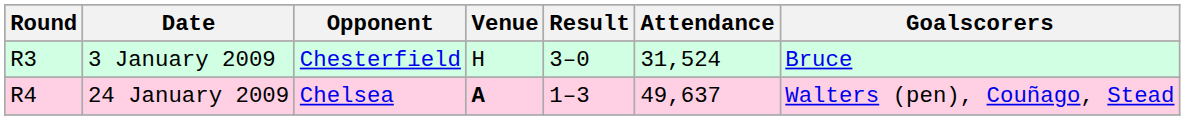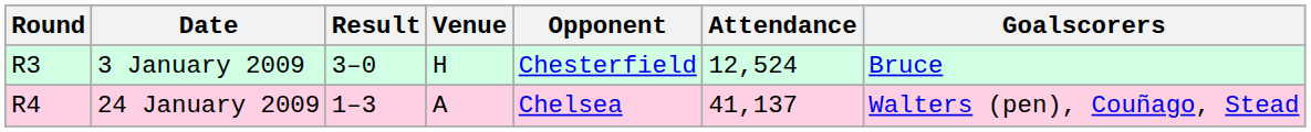columns swapped: Opponent <-> Result
3 January 2009 | Attendance: 31,524 -> 12,524
24 January 2009 | Venue: bold -> normal
24 January 2009 | Attendance: 49,637 -> 41,137
